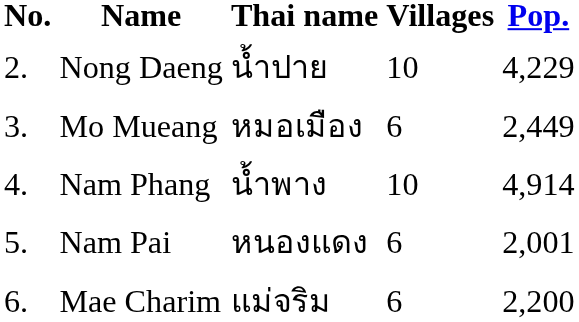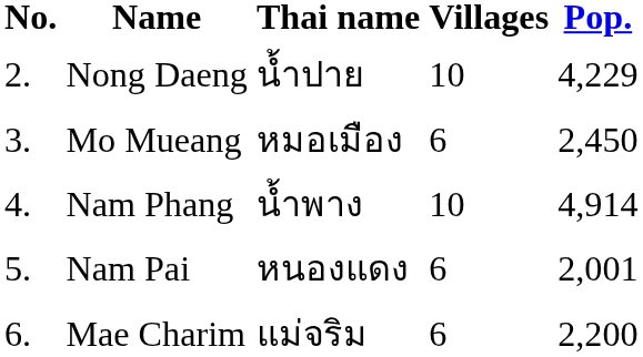Mo Mueang | Pop.: 2,449 -> 2,450
